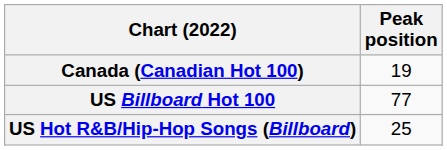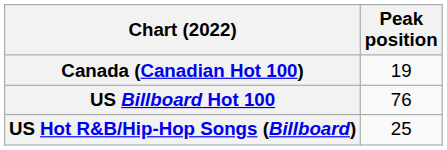US Billboard Hot 100 | Peak position: 77 -> 76
